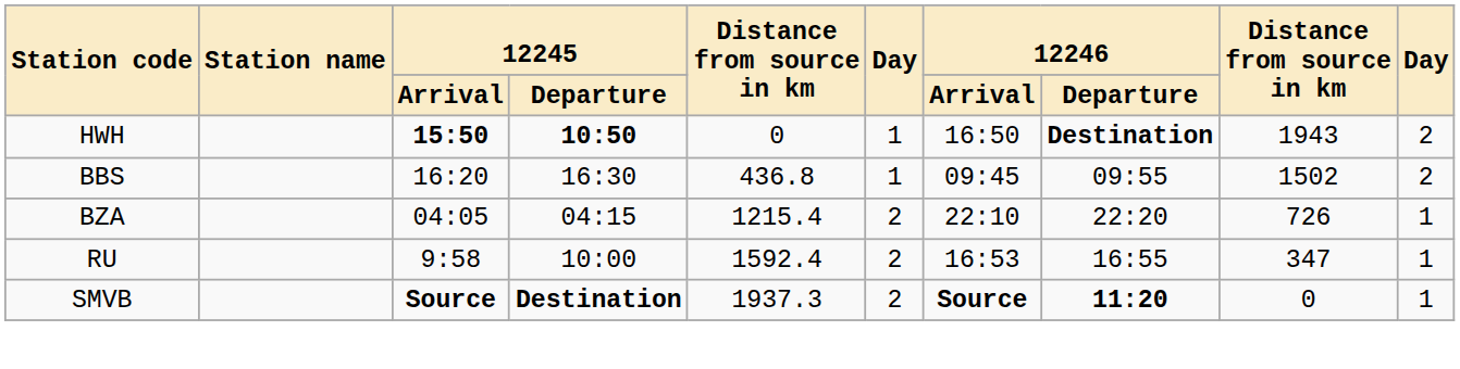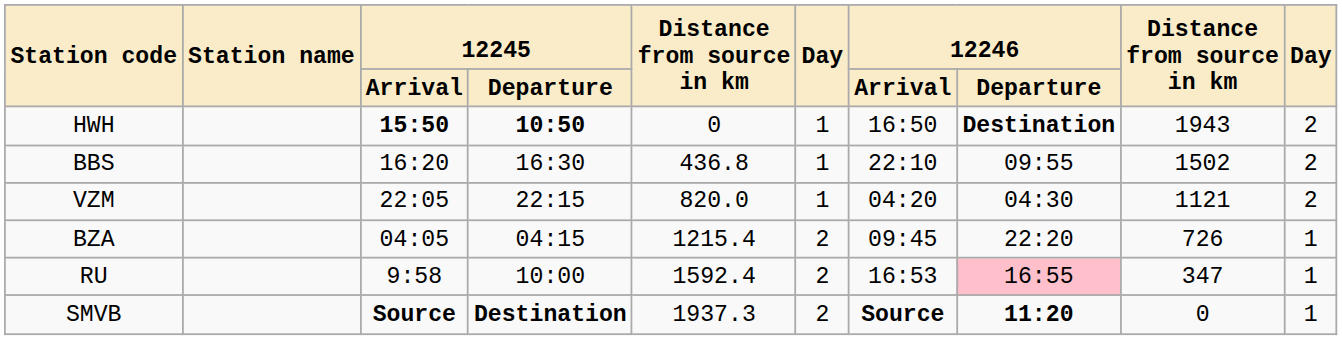BBS | 12246 / Arrival: 09:45 -> 22:10
+ row: VZM | 22:05 | 22:15 | 820.0 | 1 | 04:20 | 04:30 | 1121 | 2
BZA | 12246 / Arrival: 22:10 -> 09:45
RU | 12246 / Departure: no background -> pink background
